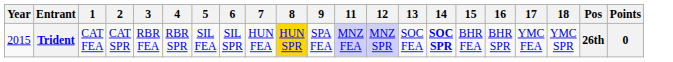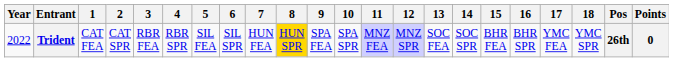+ column: 10 | SPA SPR
Trident | Year: 2015 -> 2022
Trident | 14: bold -> normal
